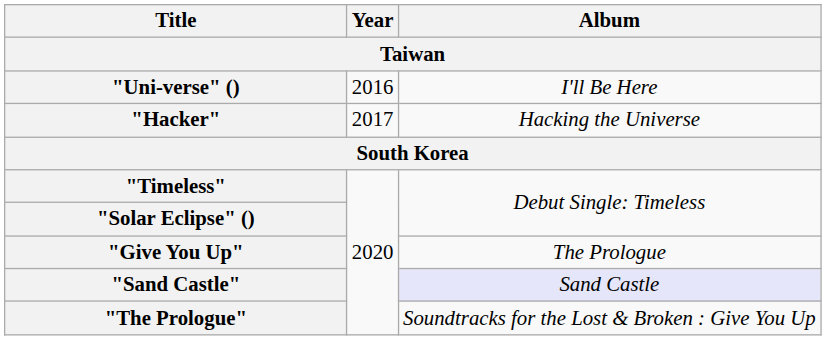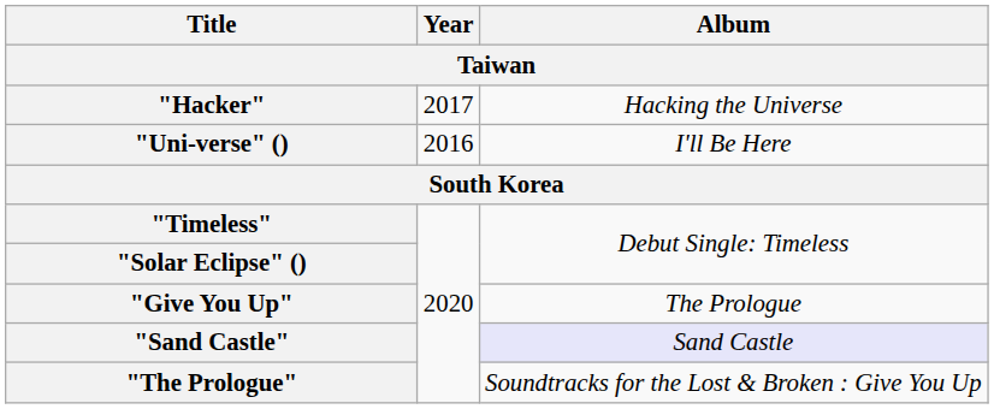rows swapped: "Uni-verse" () <-> "Hacker"
